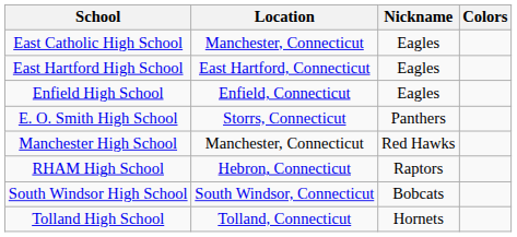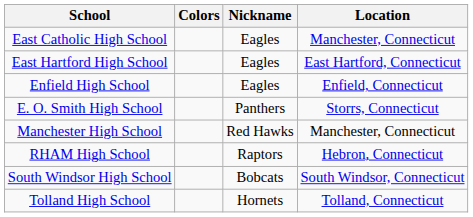columns swapped: Location <-> Colors
